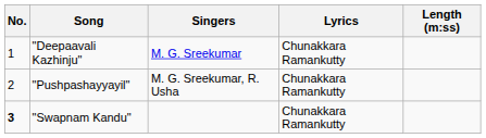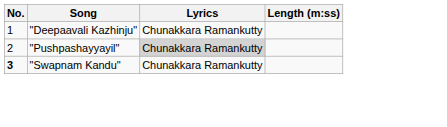- column: Singers | M. G. Sreekumar | M. G. Sreekumar, R. Usha
"Pushpashayyayil" | Lyrics: no background -> lightgrey background
